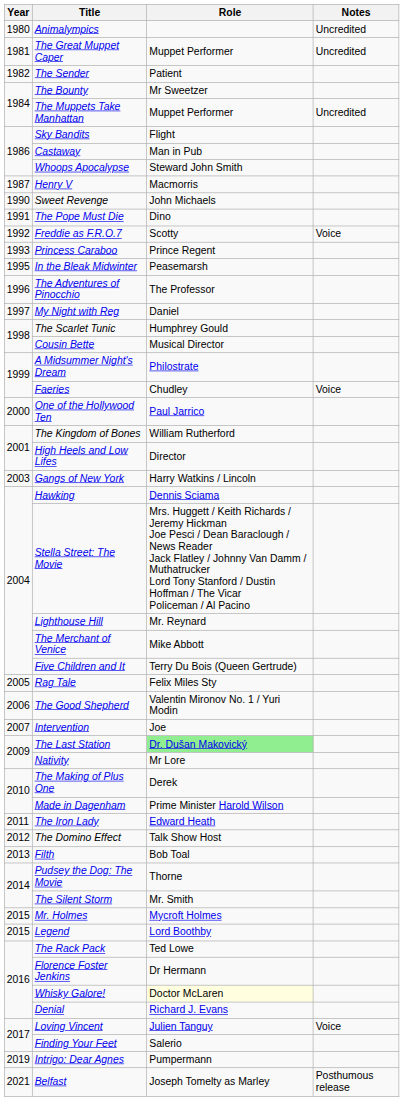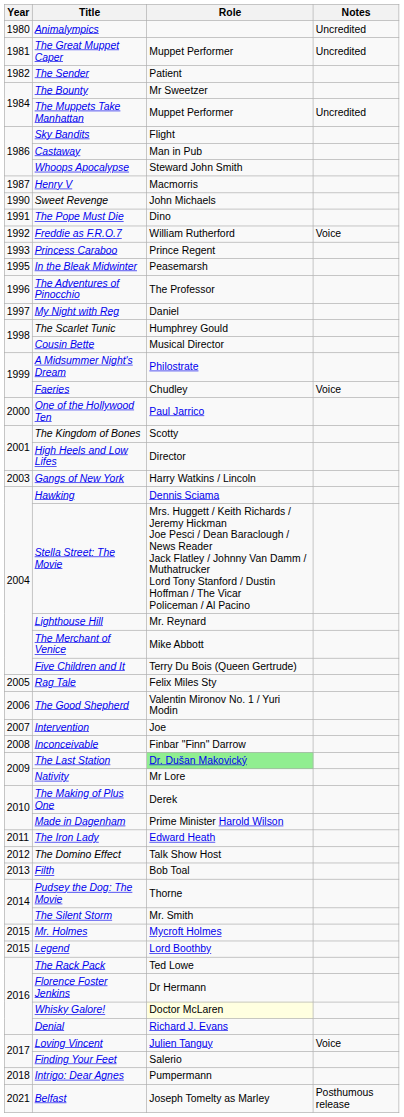Freddie as F.R.O.7 | Role: Scotty -> William Rutherford
The Kingdom of Bones | Role: William Rutherford -> Scotty
+ row: 2008 | Inconceivable | Finbar "Finn" Darrow
Intrigo: Dear Agnes | Year: 2019 -> 2018
